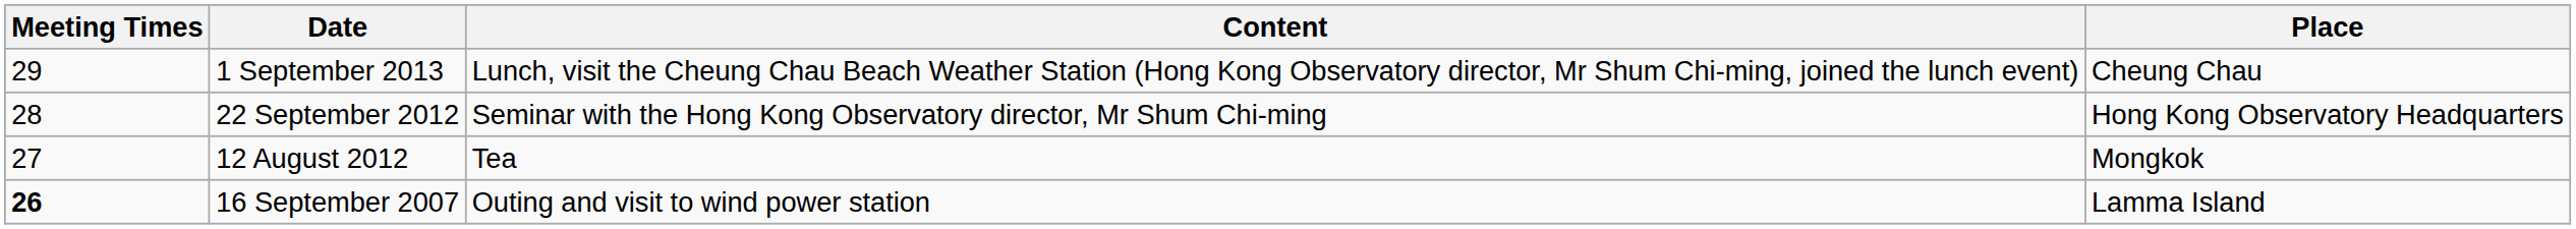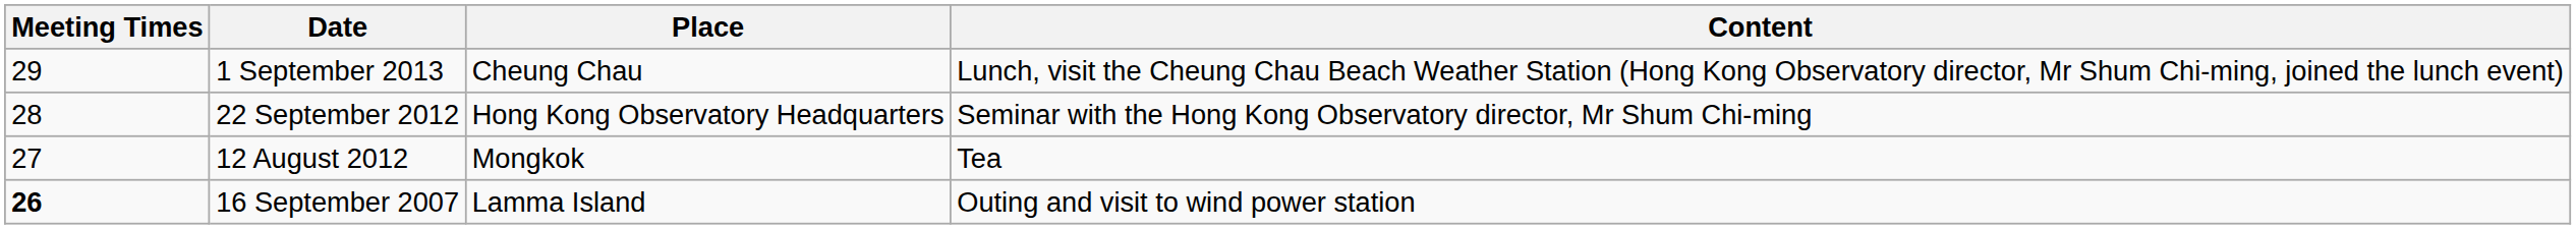columns swapped: Place <-> Content
